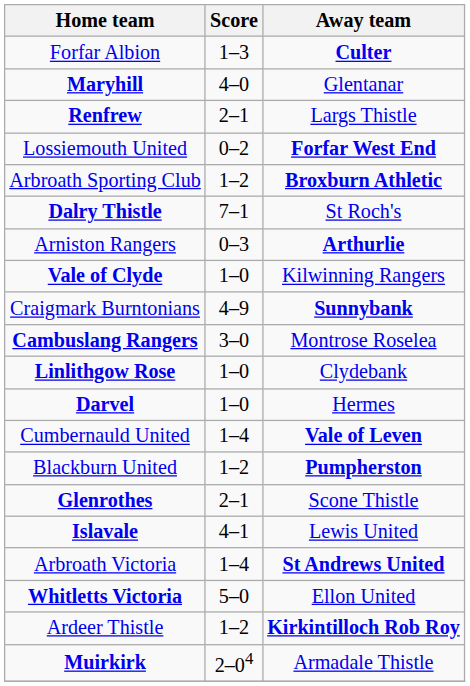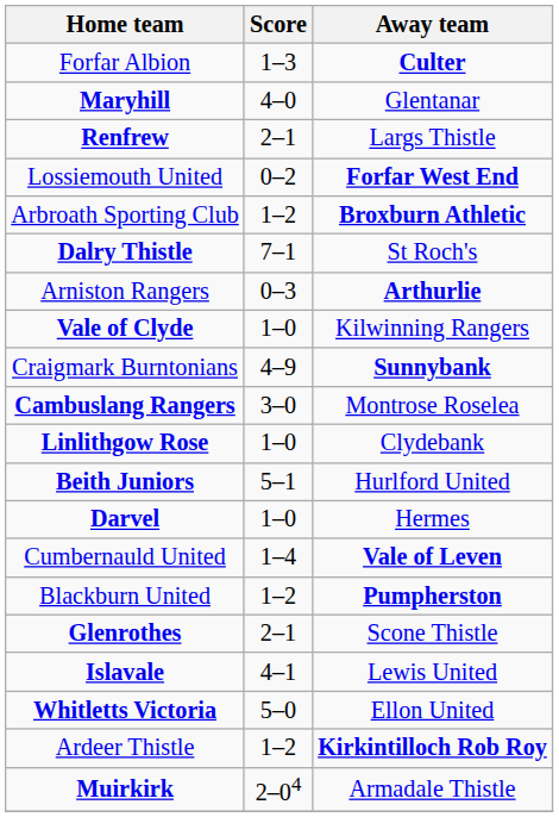+ row: Beith Juniors | 5–1 | Hurlford United
- row: Arbroath Victoria | 1–4 | St Andrews United
